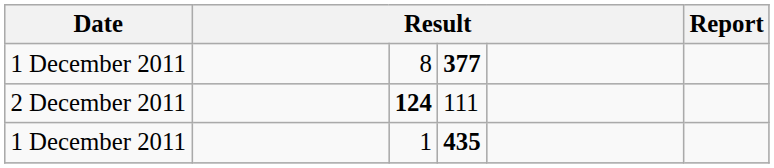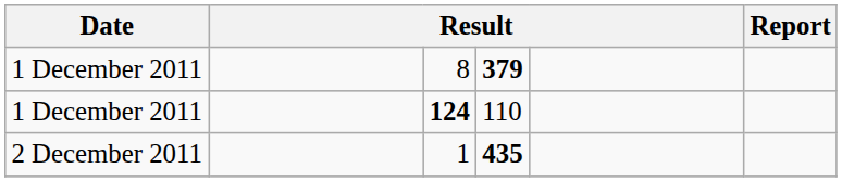8 | column 4: 377 -> 379
124 | Date: 2 December 2011 -> 1 December 2011
124 | column 4: 111 -> 110
1 | Date: 1 December 2011 -> 2 December 2011
